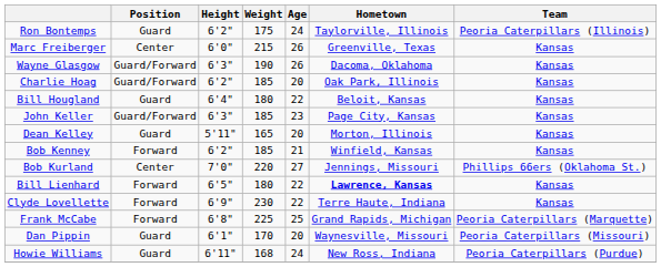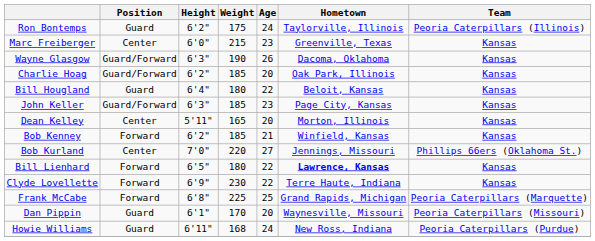Marc Freiberger | Age: 26 -> 23
Dean Kelley | Position: Guard -> Center
